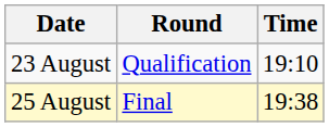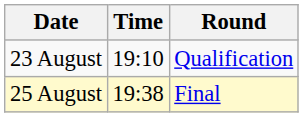columns swapped: Time <-> Round
